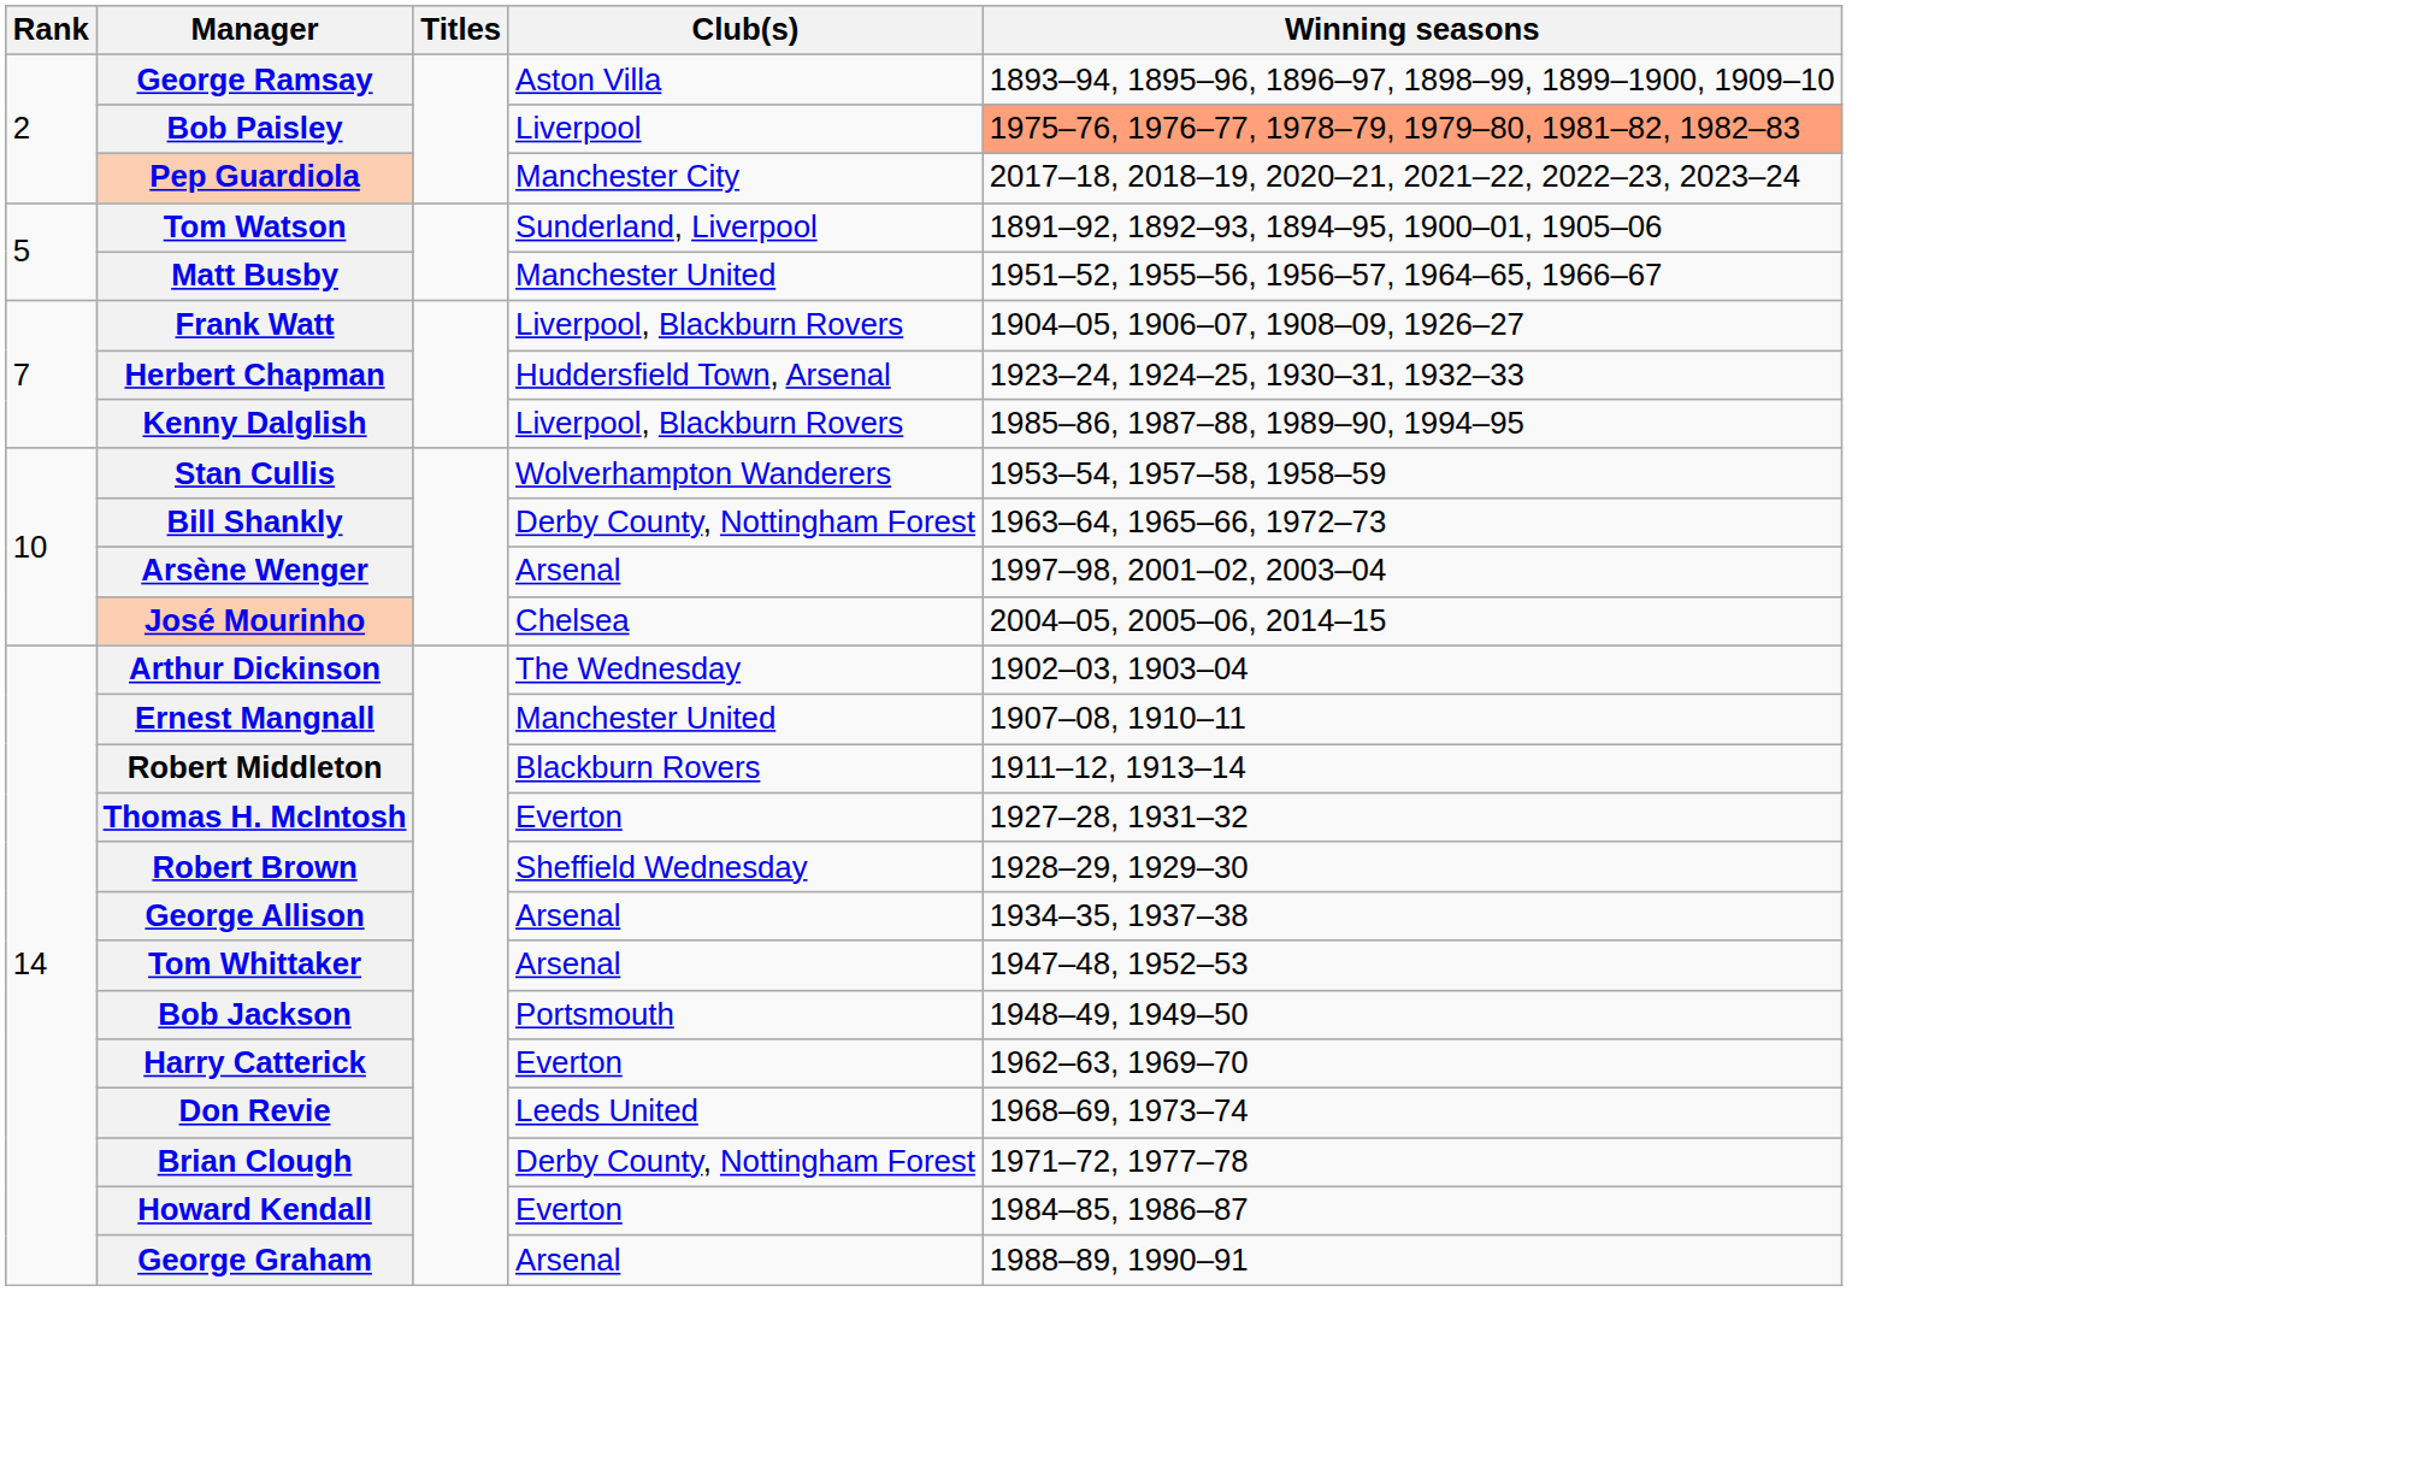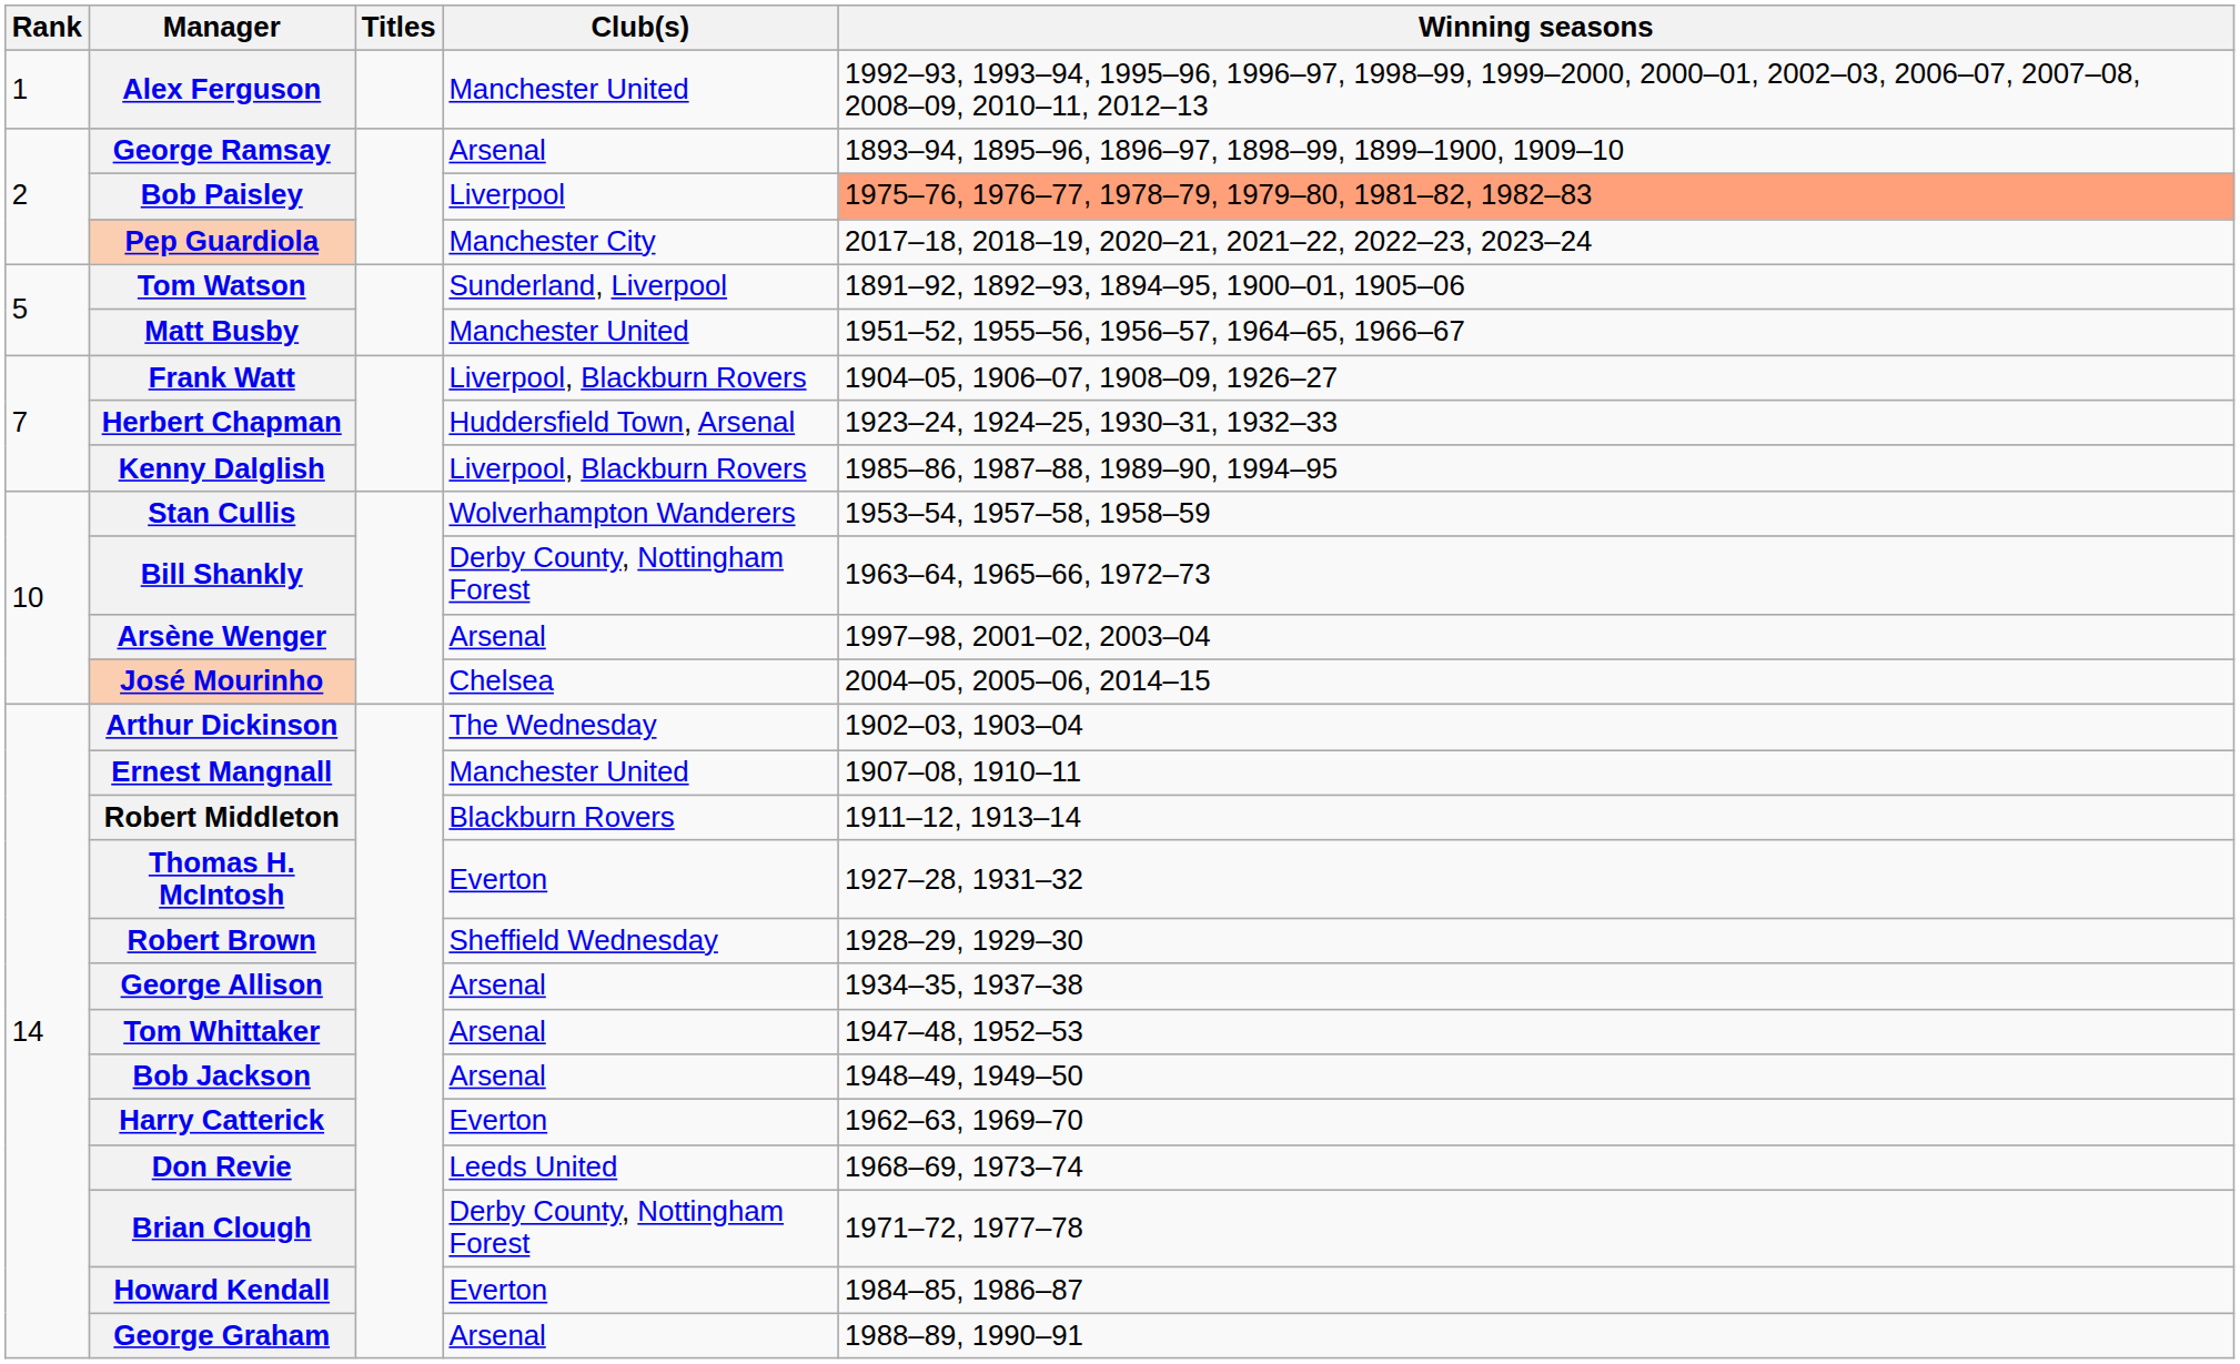+ row: 1 | Alex Ferguson | Manchester United | 1992–93, 1993–94, 1995–96, 1996–97, 1998–99, 1999–2000, 2000–01, 2002–03, 2006–07, 2007–08, 2008–09, 2010–11, 2012–13
George Ramsay | Club(s): Aston Villa -> Arsenal
Bob Jackson | Club(s): Portsmouth -> Arsenal
